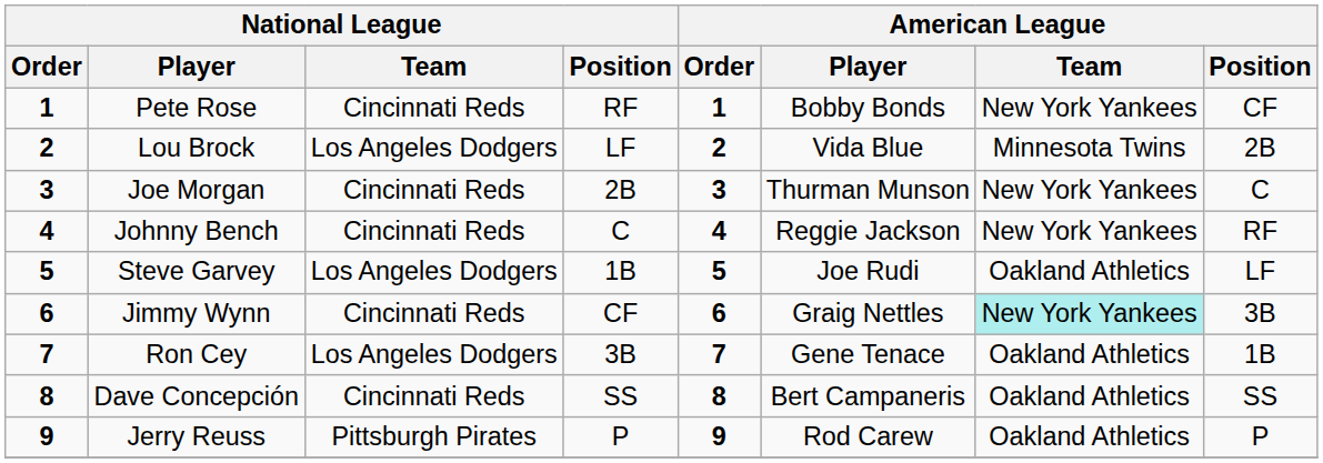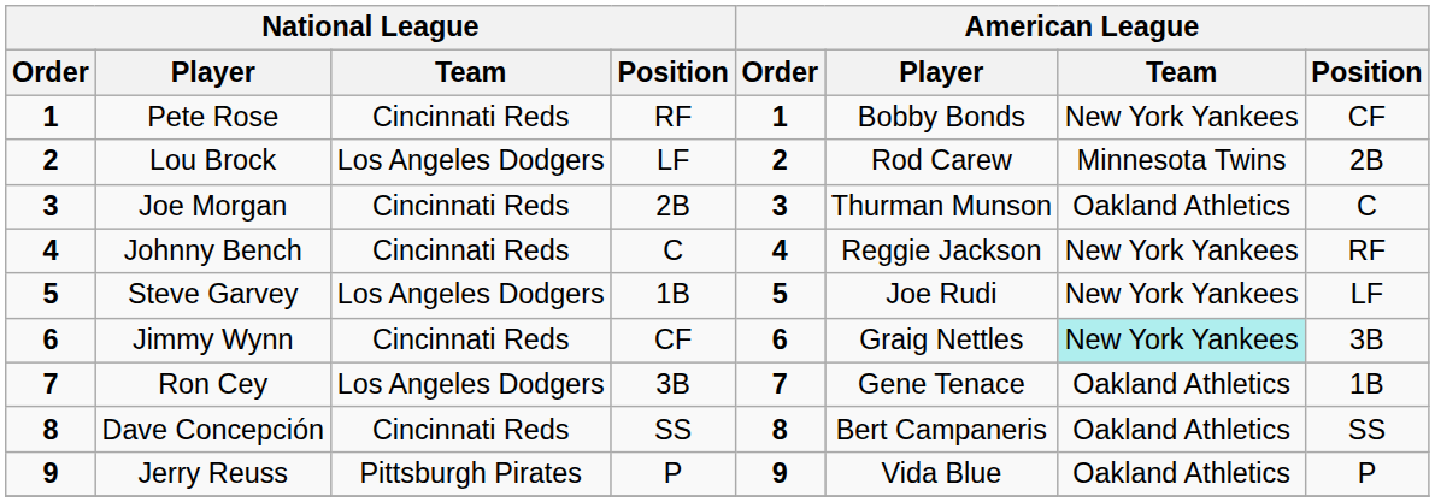Lou Brock | American League / Player: Vida Blue -> Rod Carew
Joe Morgan | American League / Team: New York Yankees -> Oakland Athletics
Steve Garvey | American League / Team: Oakland Athletics -> New York Yankees
Jerry Reuss | American League / Player: Rod Carew -> Vida Blue
